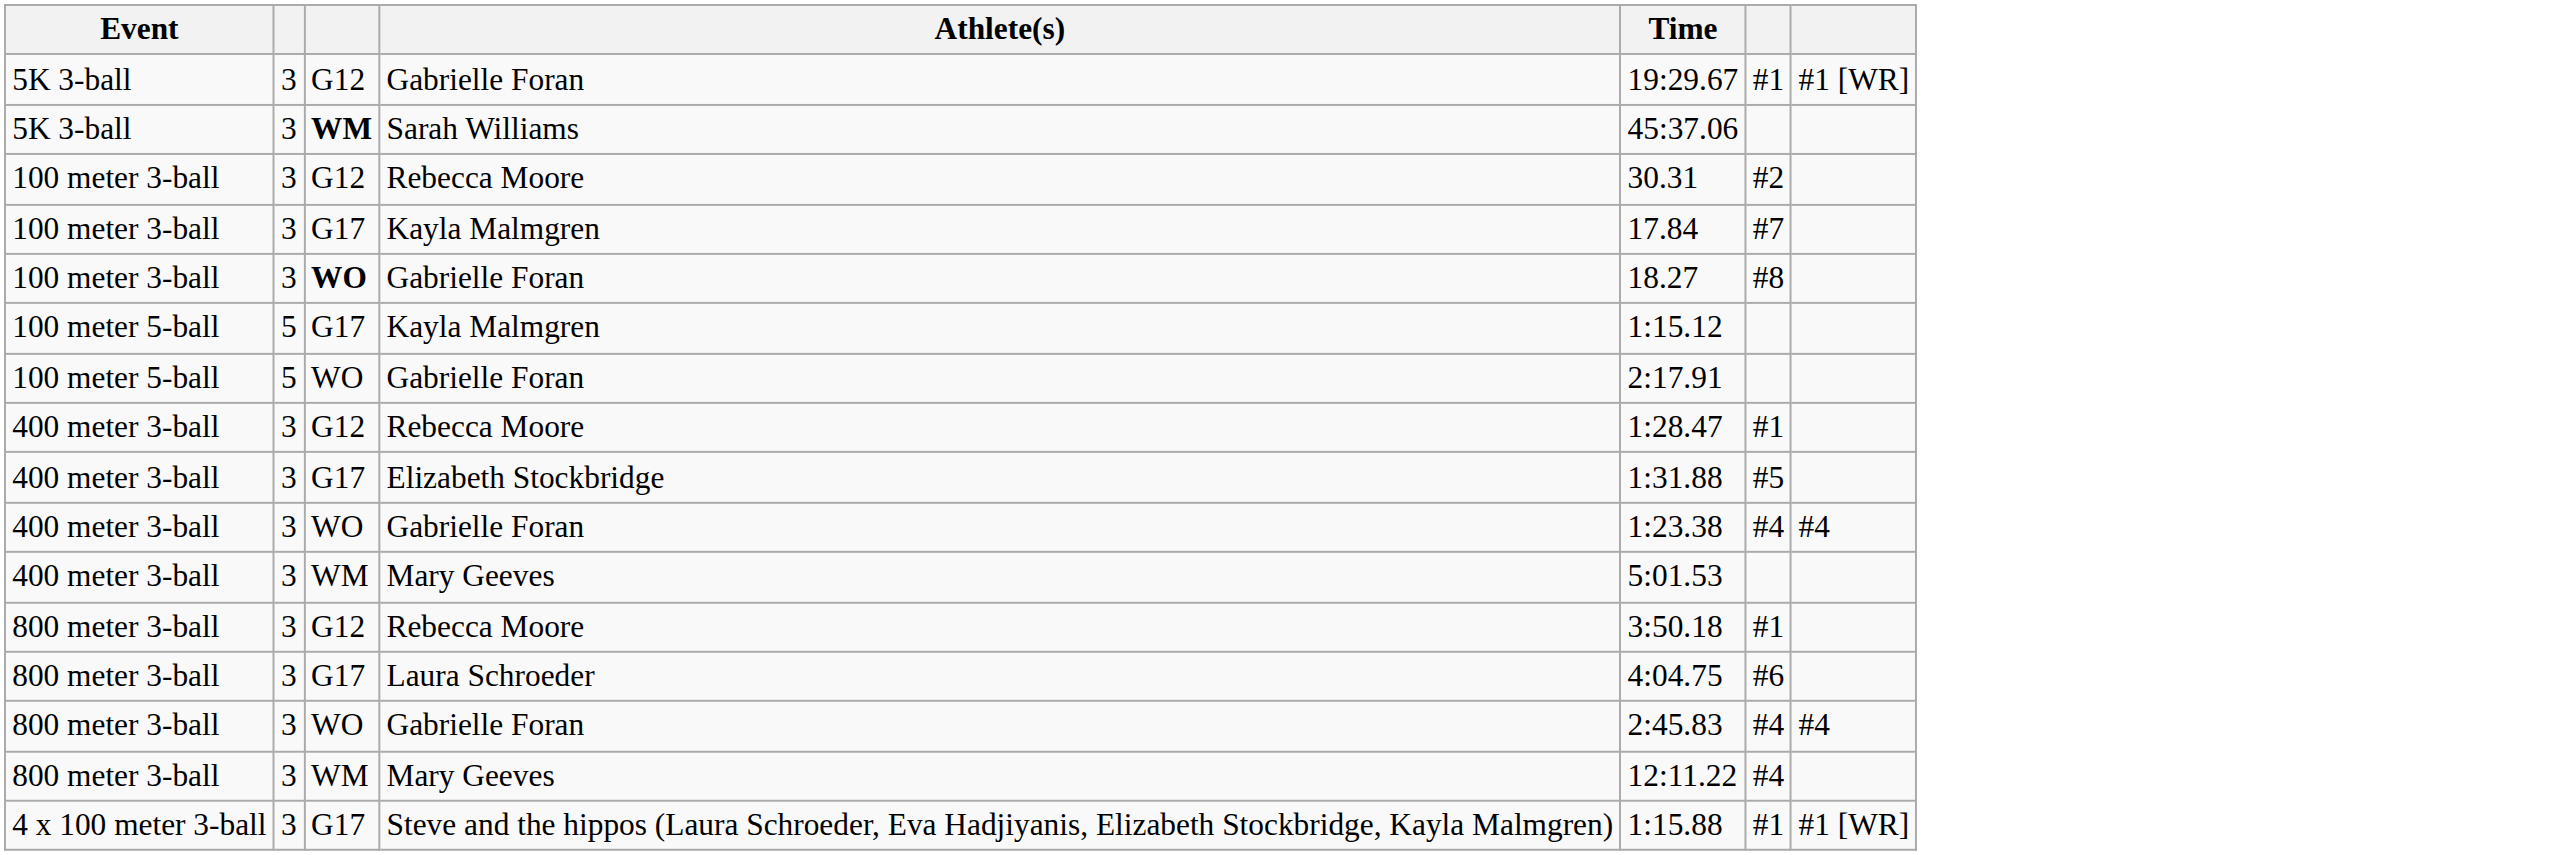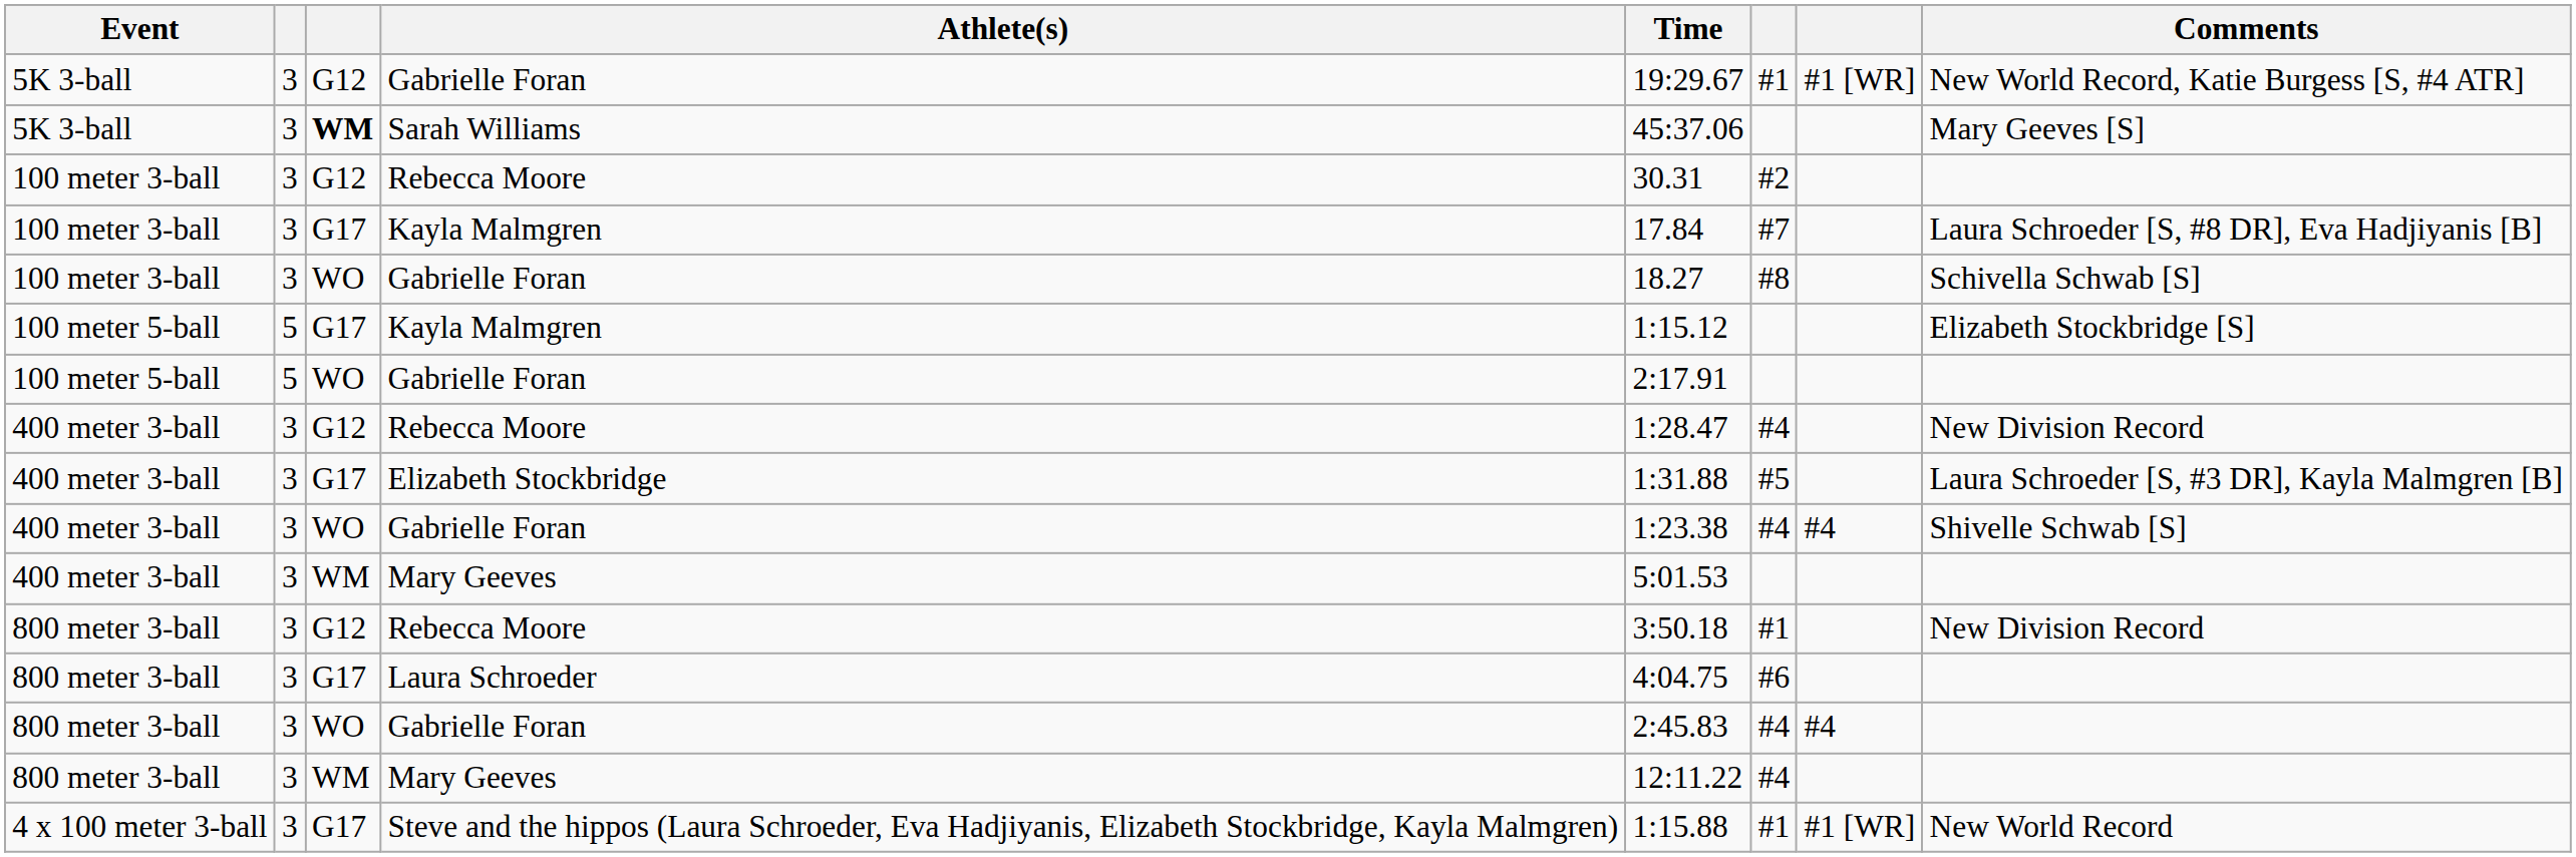+ column: Comments | New World Record, Katie Burgess [S, #4 ATR] | Mary Geeves [S] | Laura Schroeder [S, #8 DR], Eva Hadjiyanis [B] | Schivella Schwab [S] | Elizabeth Stockbridge [S] | New Division Record | Laura Schroeder [S, #3 DR], Kayla Malmgren [B] | Shivelle Schwab [S] | New Division Record | New World Record
100 meter 3-ball / Gabrielle Foran | column 3: bold -> normal
400 meter 3-ball / Rebecca Moore | column 6: #1 -> #4
